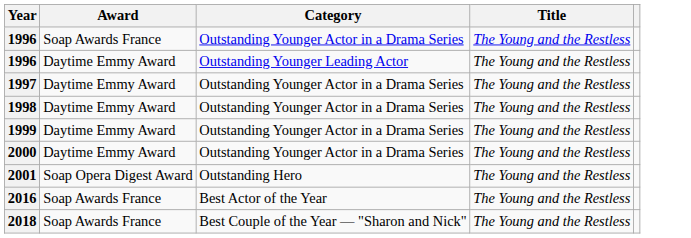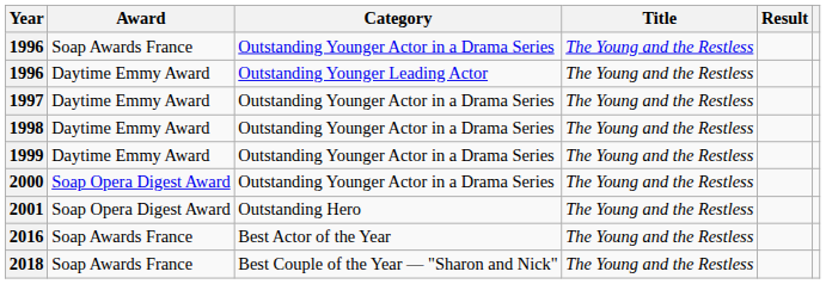+ column: Result
2000 | Award: Daytime Emmy Award -> Soap Opera Digest Award
